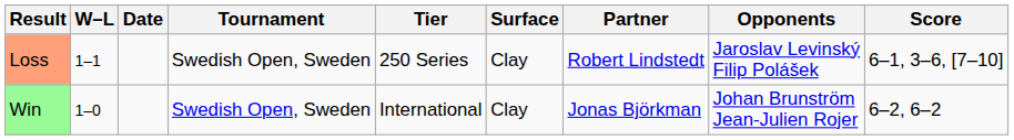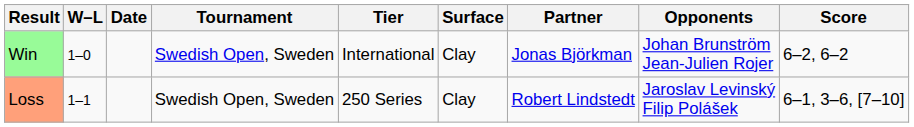rows swapped: Win <-> Loss
